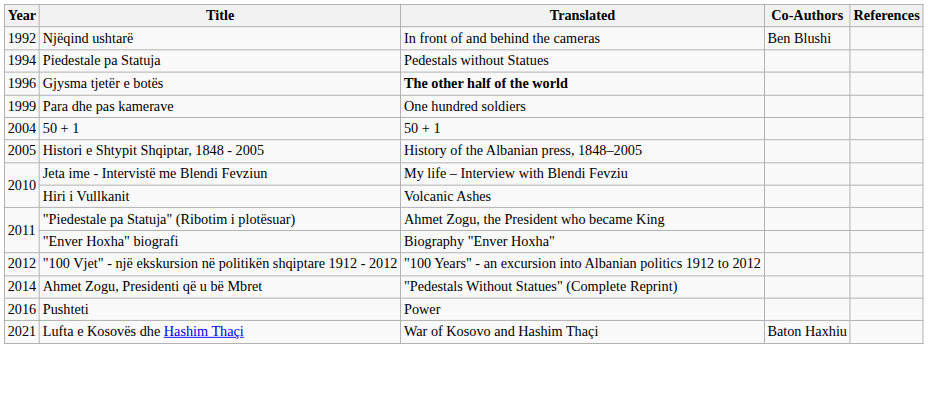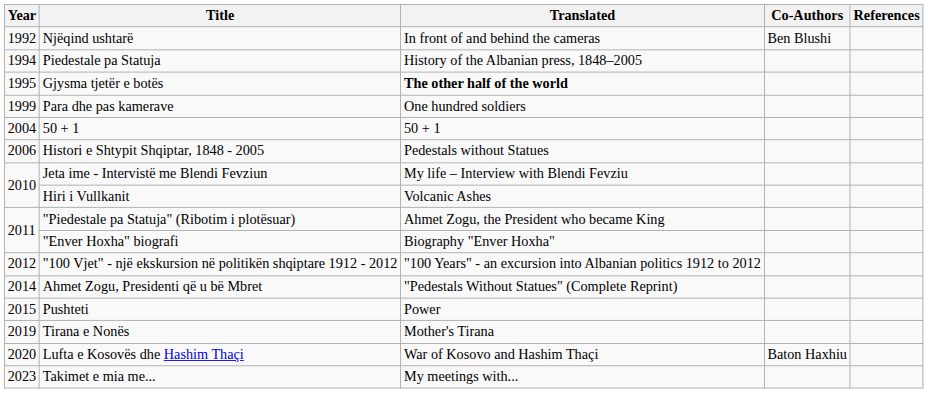Piedestale pa Statuja | Translated: Pedestals without Statues -> History of the Albanian press, 1848–2005
Gjysma tjetër e botës | Year: 1996 -> 1995
Histori e Shtypit Shqiptar, 1848 - 2005 | Year: 2005 -> 2006
Histori e Shtypit Shqiptar, 1848 - 2005 | Translated: History of the Albanian press, 1848–2005 -> Pedestals without Statues
Pushteti | Year: 2016 -> 2015
+ row: 2019 | Tirana e Nonës | Mother's Tirana
Lufta e Kosovës dhe Hashim Thaçi | Year: 2021 -> 2020
+ row: 2023 | Takimet e mia me... | My meetings with...
